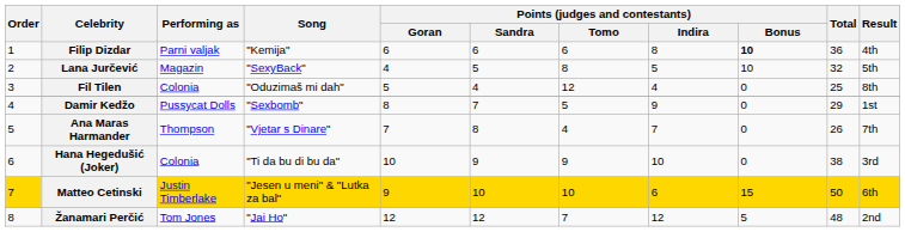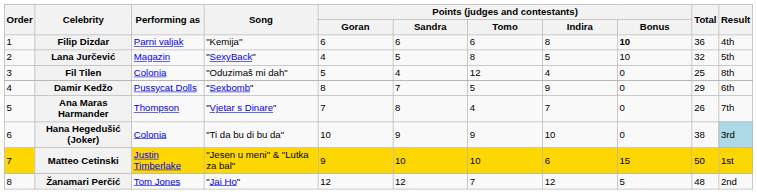Damir Kedžo | Result: 1st -> 6th
Hana Hegedušić (Joker) | Result: no background -> lightblue background
Matteo Cetinski | Result: 6th -> 1st
